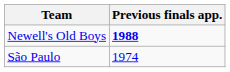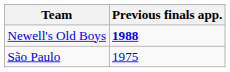São Paulo | Previous finals app.: 1974 -> 1975
